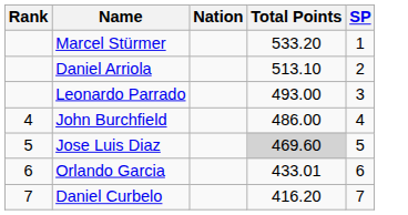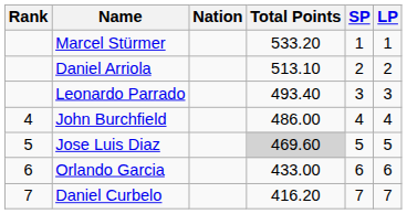+ column: LP | 1 | 2 | 3 | 4 | 5 | 6 | 7
Leonardo Parrado | Total Points: 493.00 -> 493.40
Orlando Garcia | Total Points: 433.01 -> 433.00
